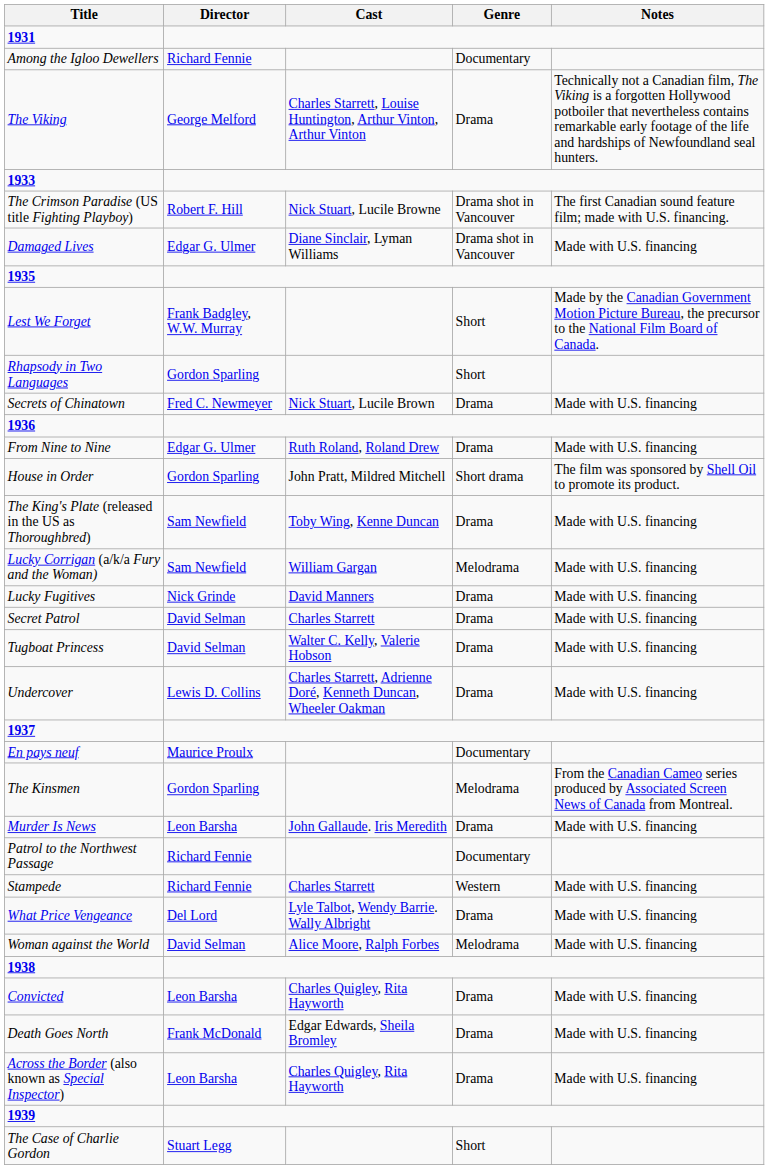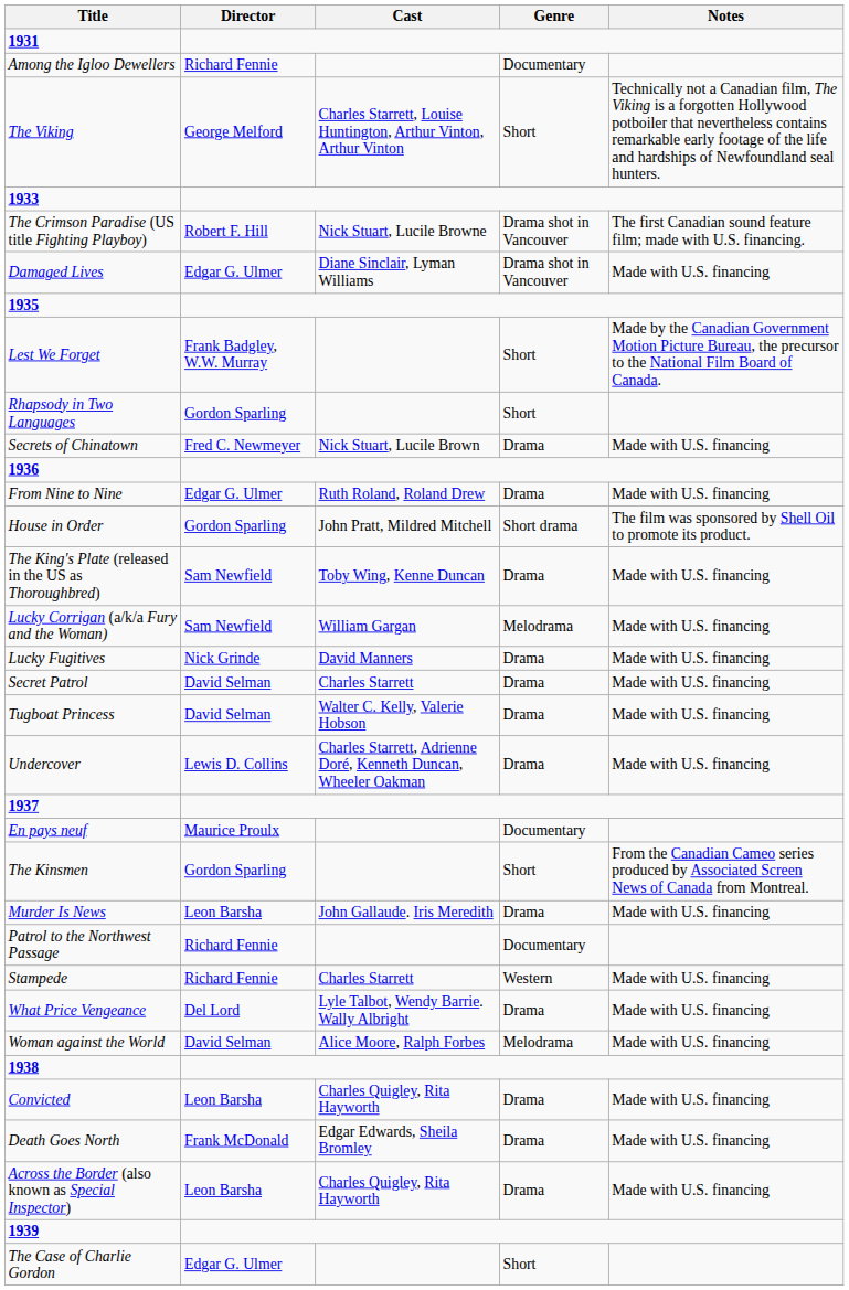The Viking | Genre: Drama -> Short
The Kinsmen | Genre: Melodrama -> Short
The Case of Charlie Gordon | Director: Stuart Legg -> Edgar G. Ulmer
